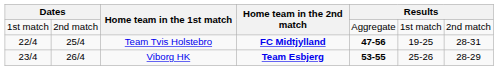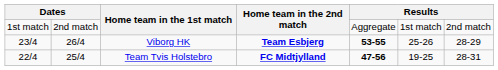rows swapped: Team Tvis Holstebro <-> Viborg HK
